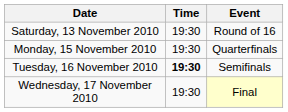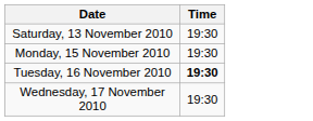- column: Event | Round of 16 | Quarterfinals | Semifinals | Final
